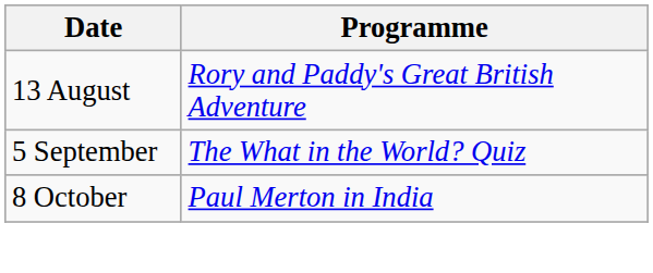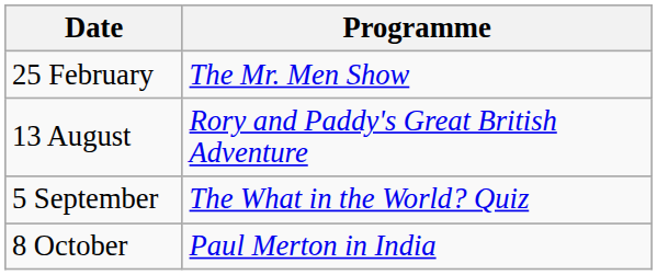+ row: 25 February | The Mr. Men Show
